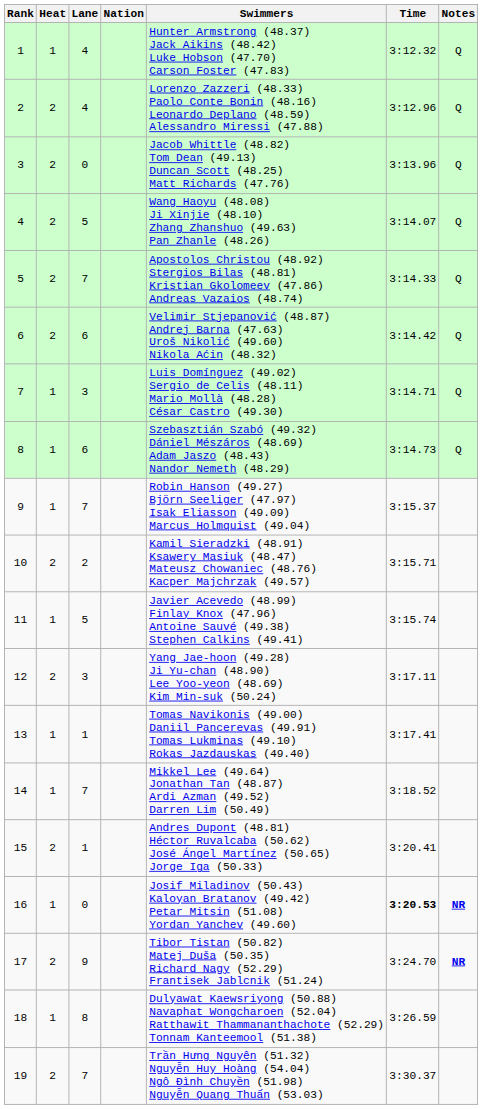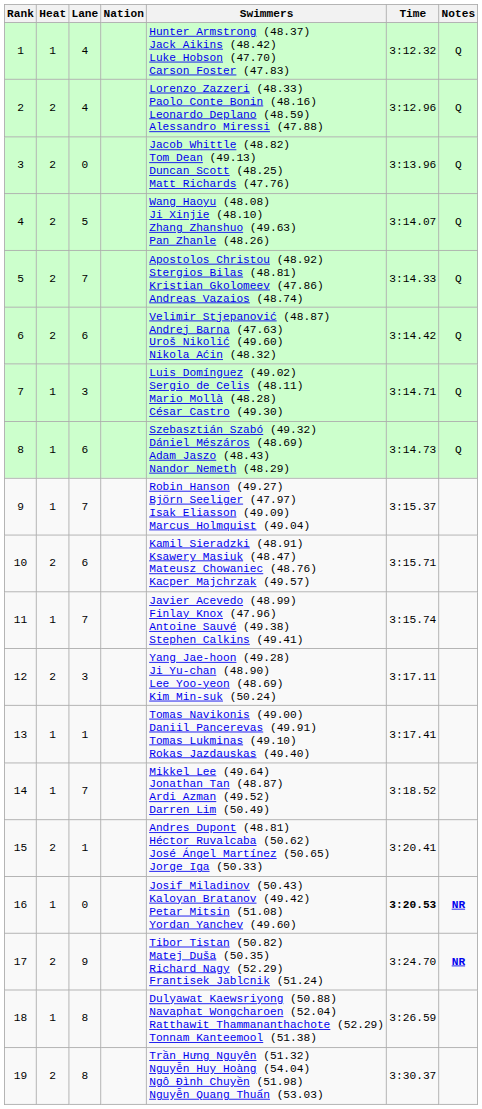10 | Lane: 2 -> 6
11 | Lane: 5 -> 7
19 | Lane: 7 -> 8
